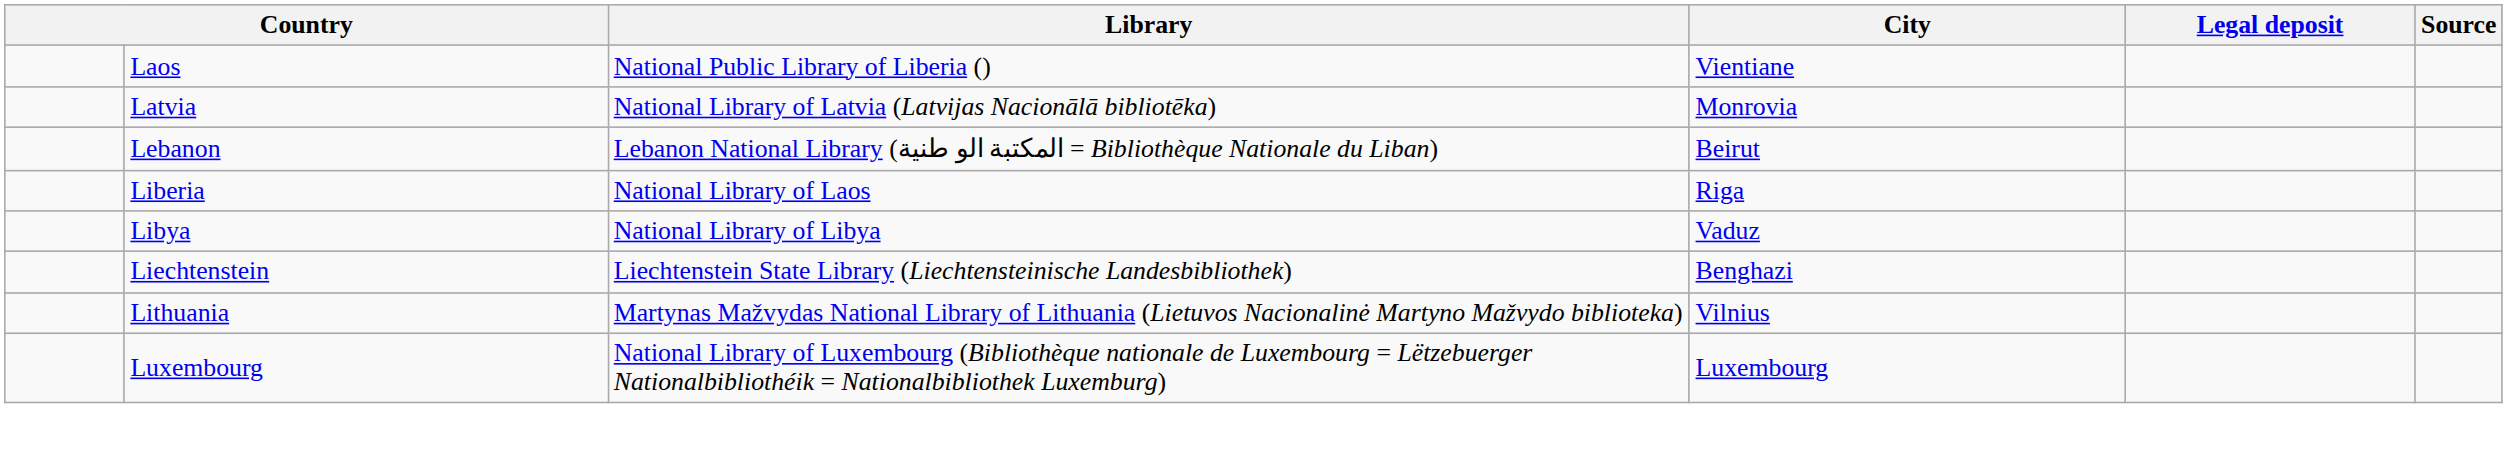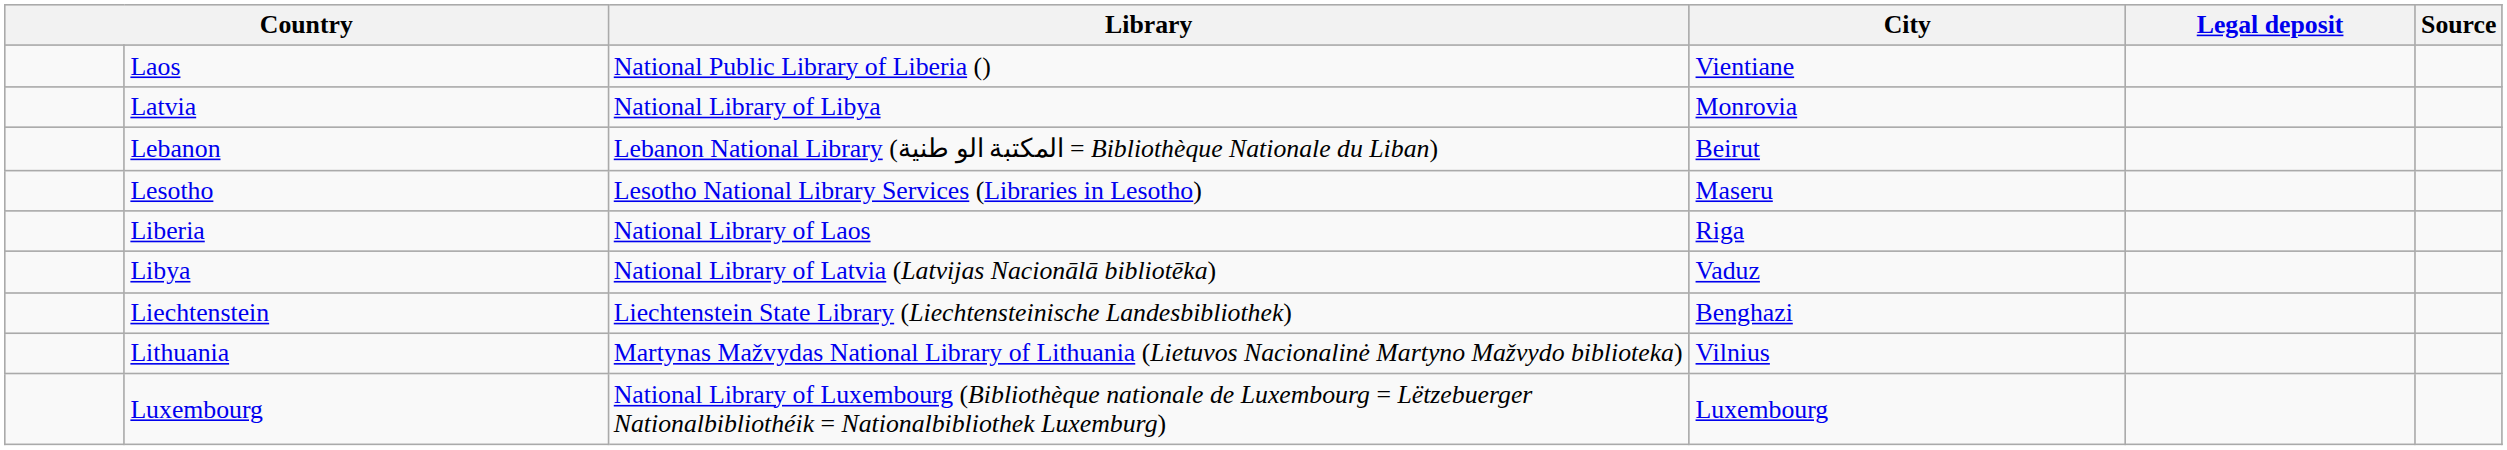Latvia | Library: National Library of Latvia (Latvijas Nacionālā bibliotēka) -> National Library of Libya
+ row: Lesotho | Lesotho National Library Services (Libraries in Lesotho) | Maseru
Libya | Library: National Library of Libya -> National Library of Latvia (Latvijas Nacionālā bibliotēka)
